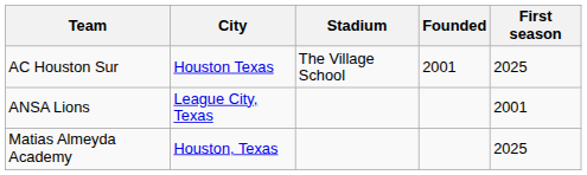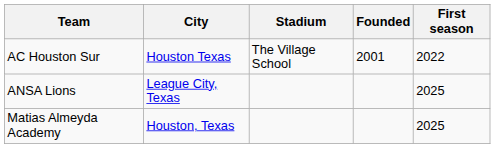AC Houston Sur | First season: 2025 -> 2022
ANSA Lions | First season: 2001 -> 2025
